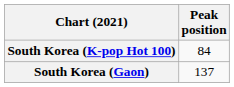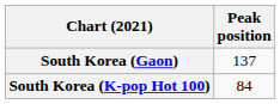rows swapped: South Korea (Gaon) <-> South Korea (K-pop Hot 100)
